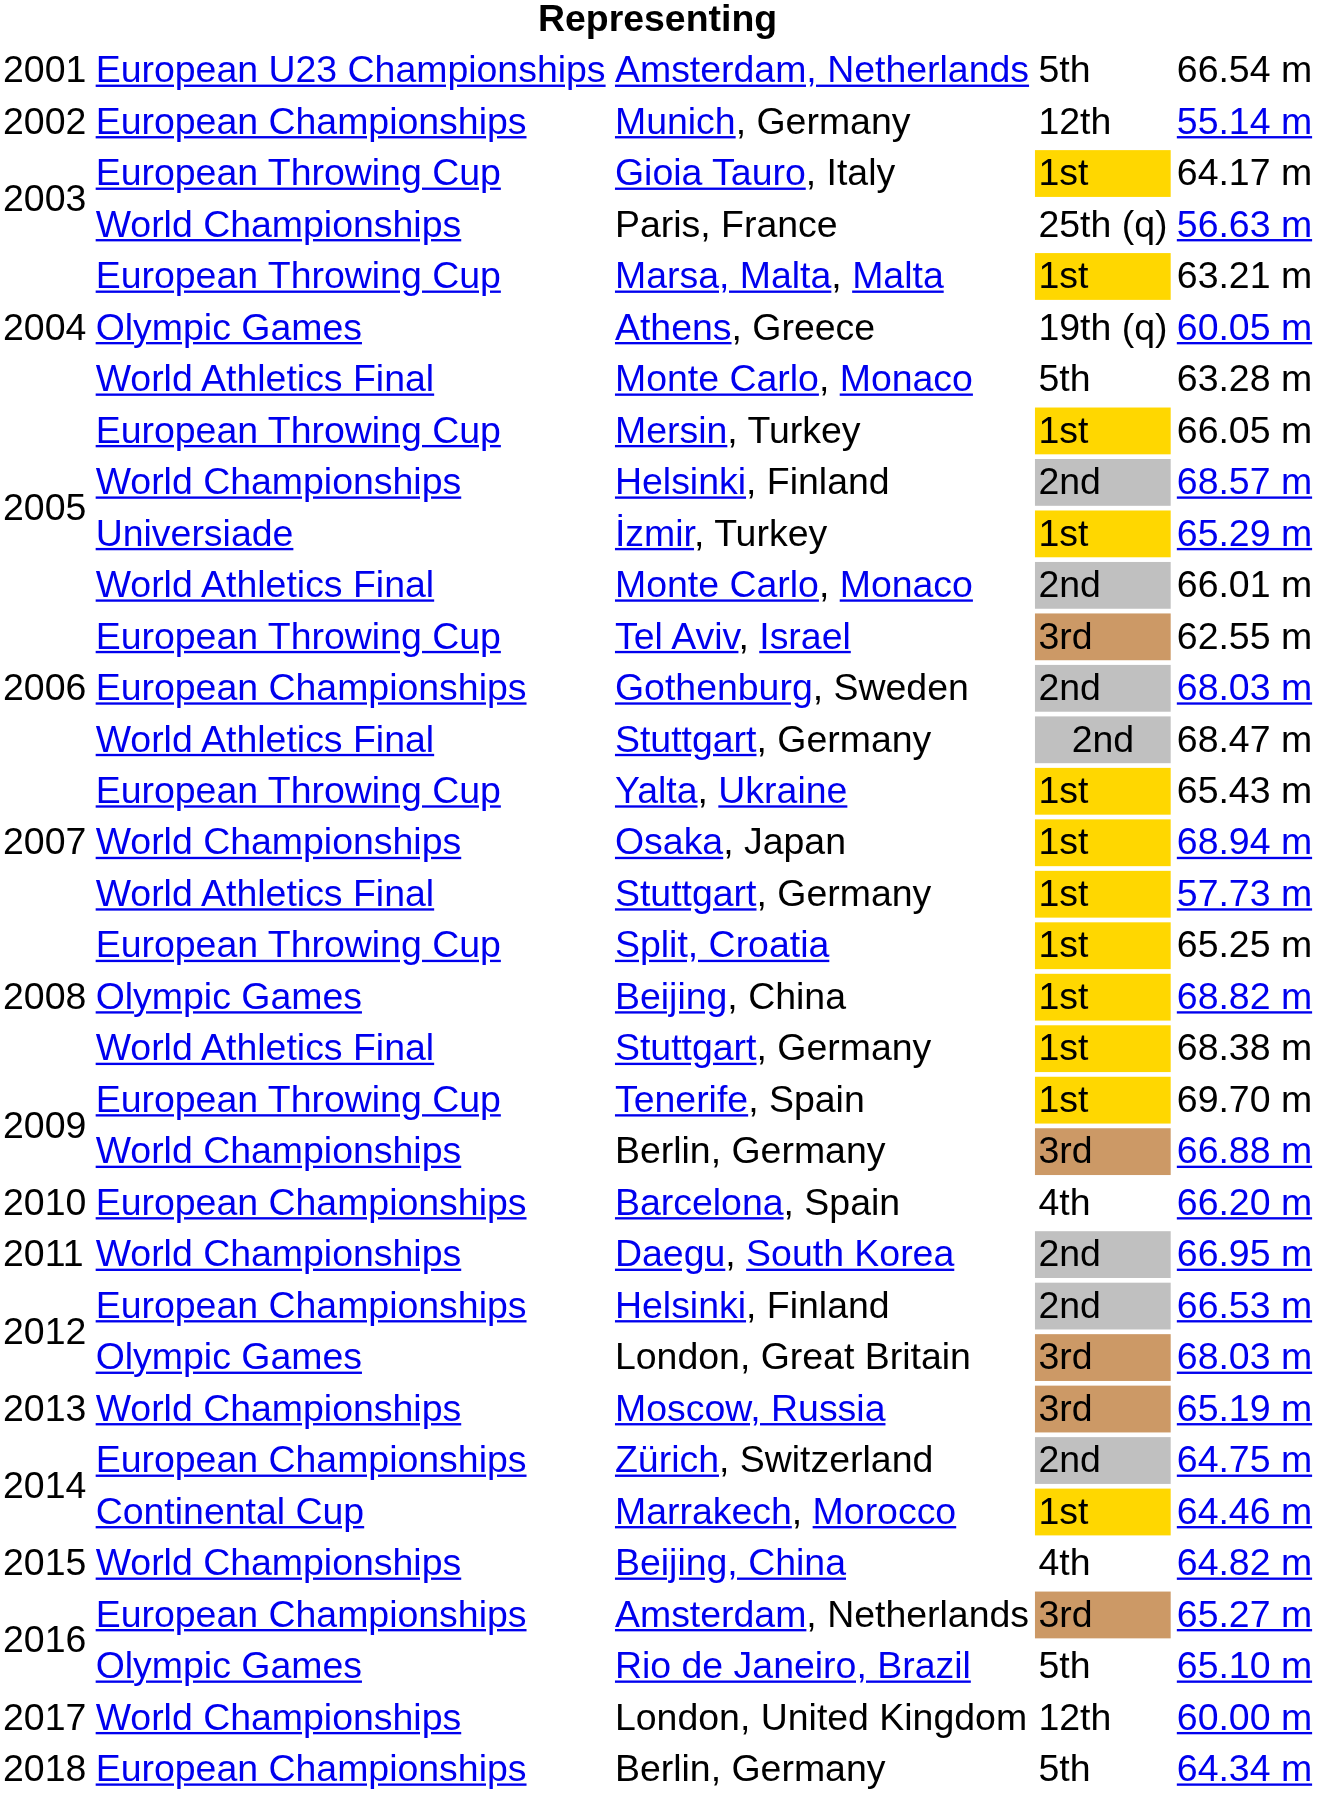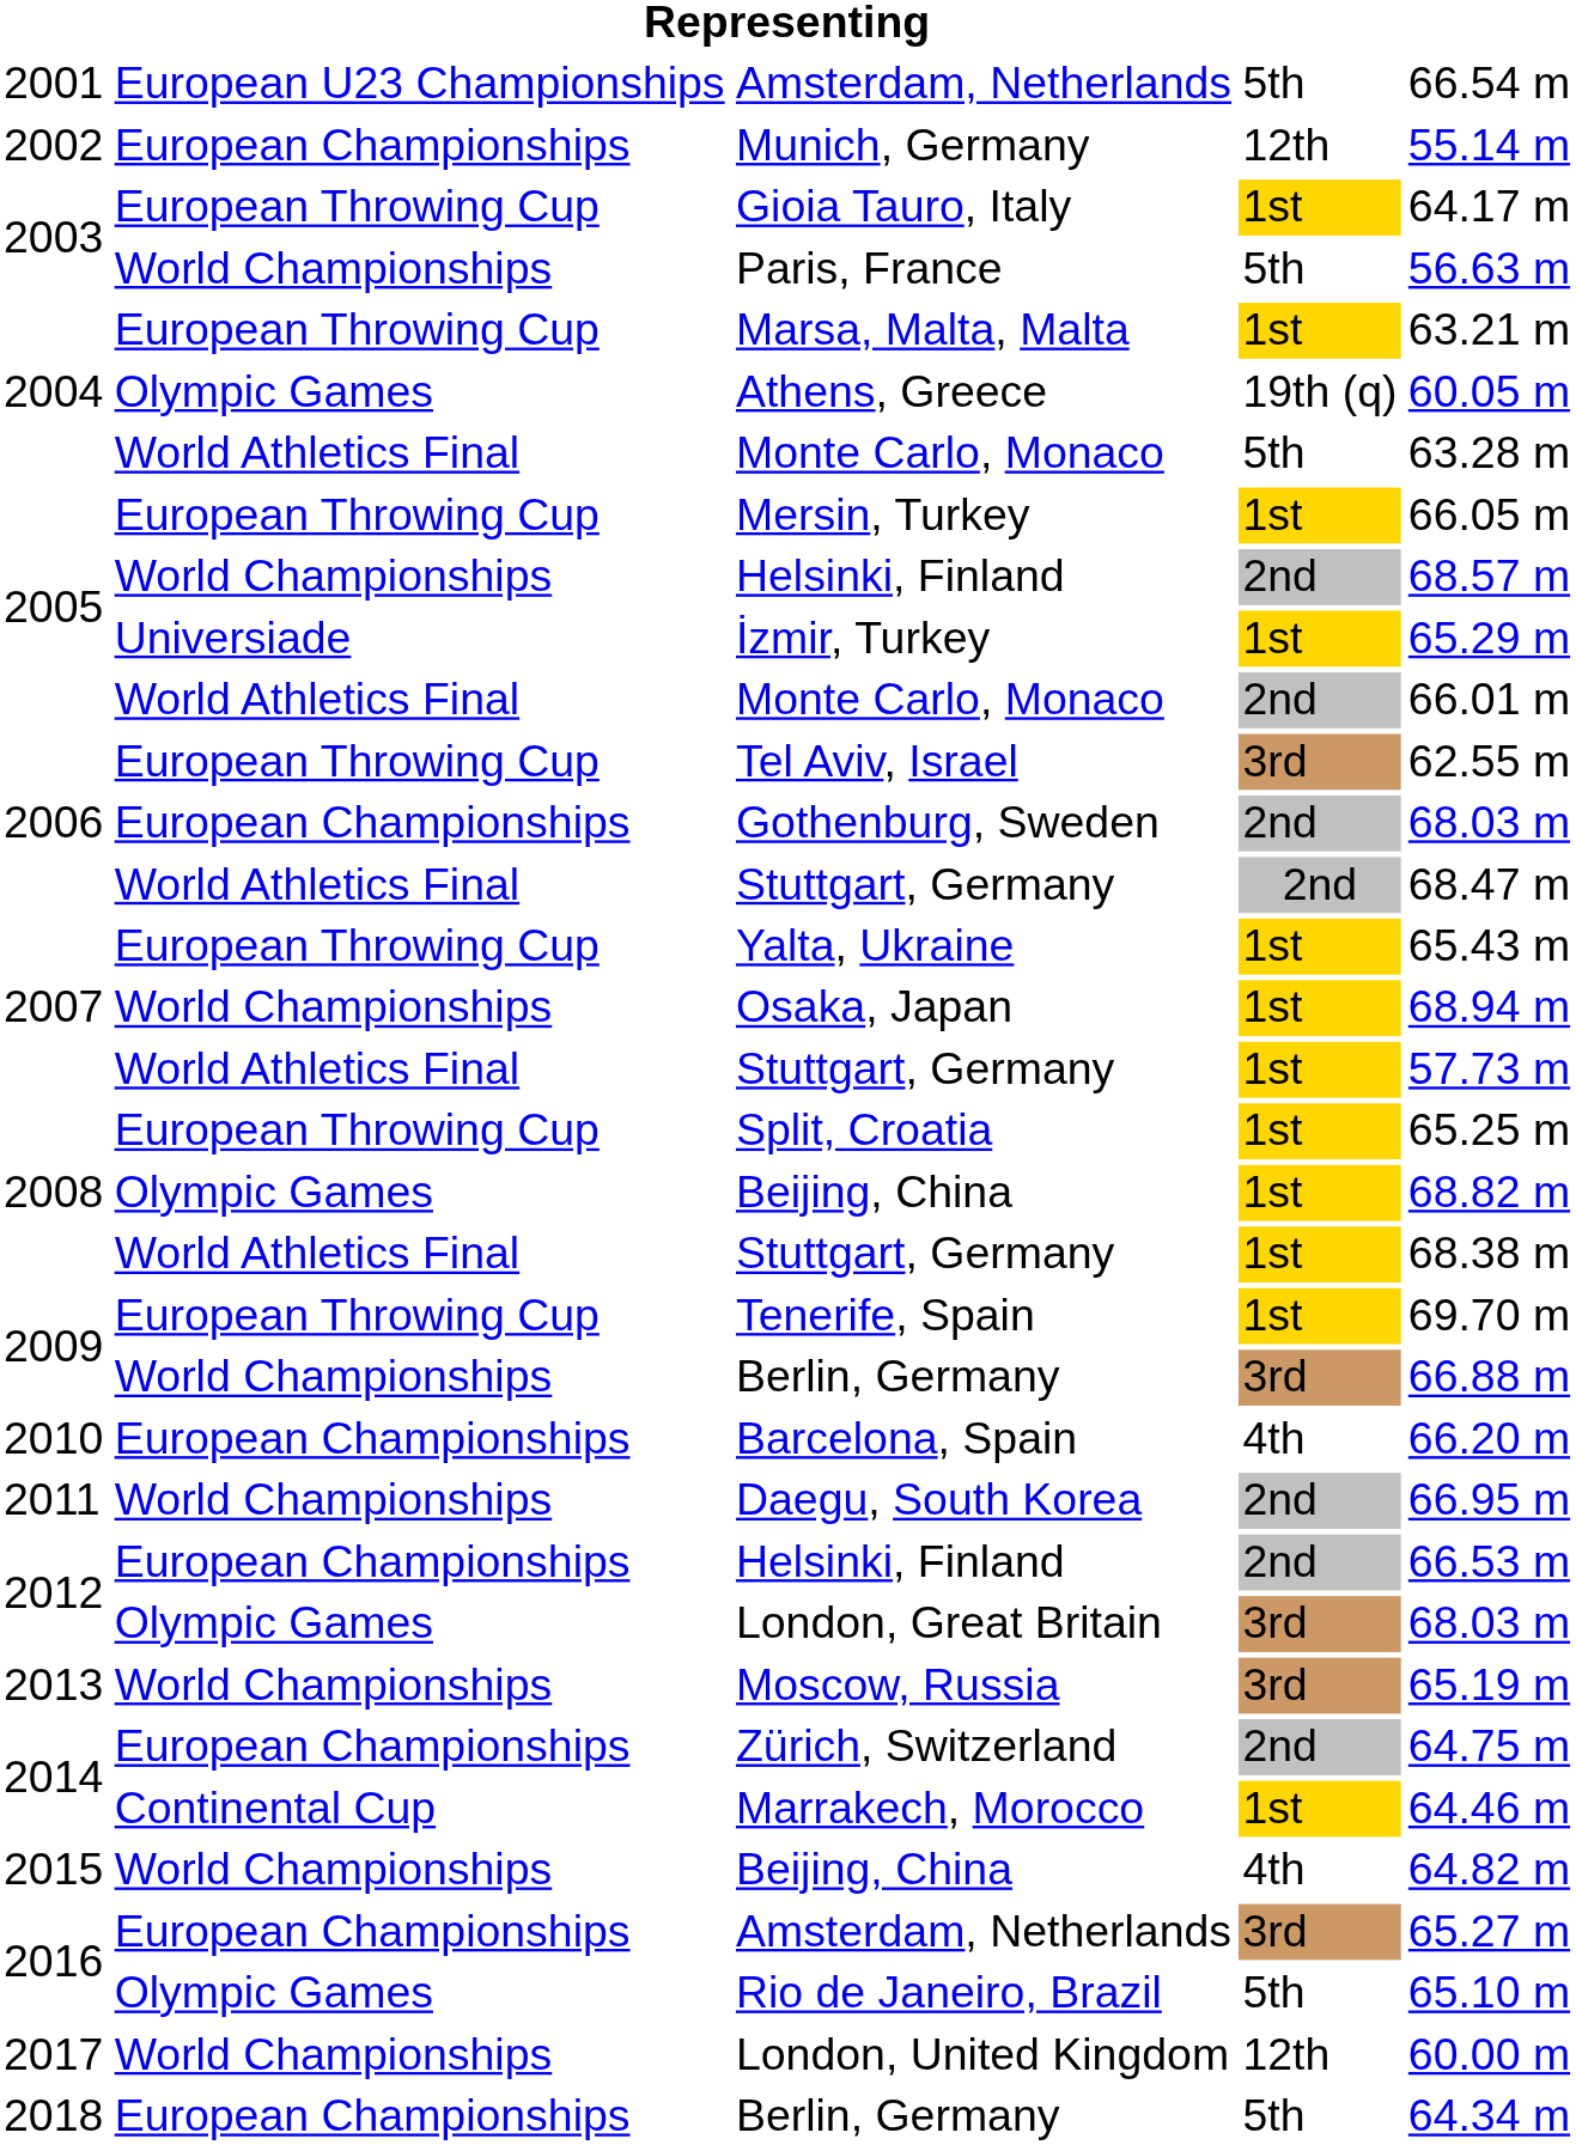Paris, France | column 4: 25th (q) -> 5th
